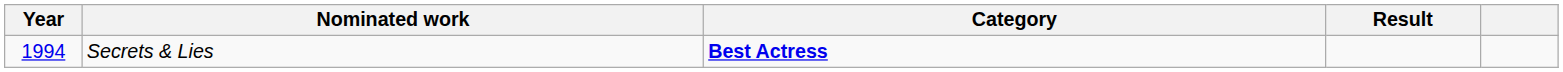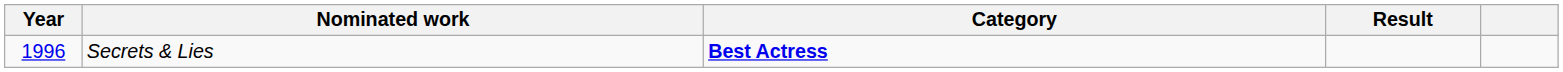Secrets & Lies | Year: 1994 -> 1996
